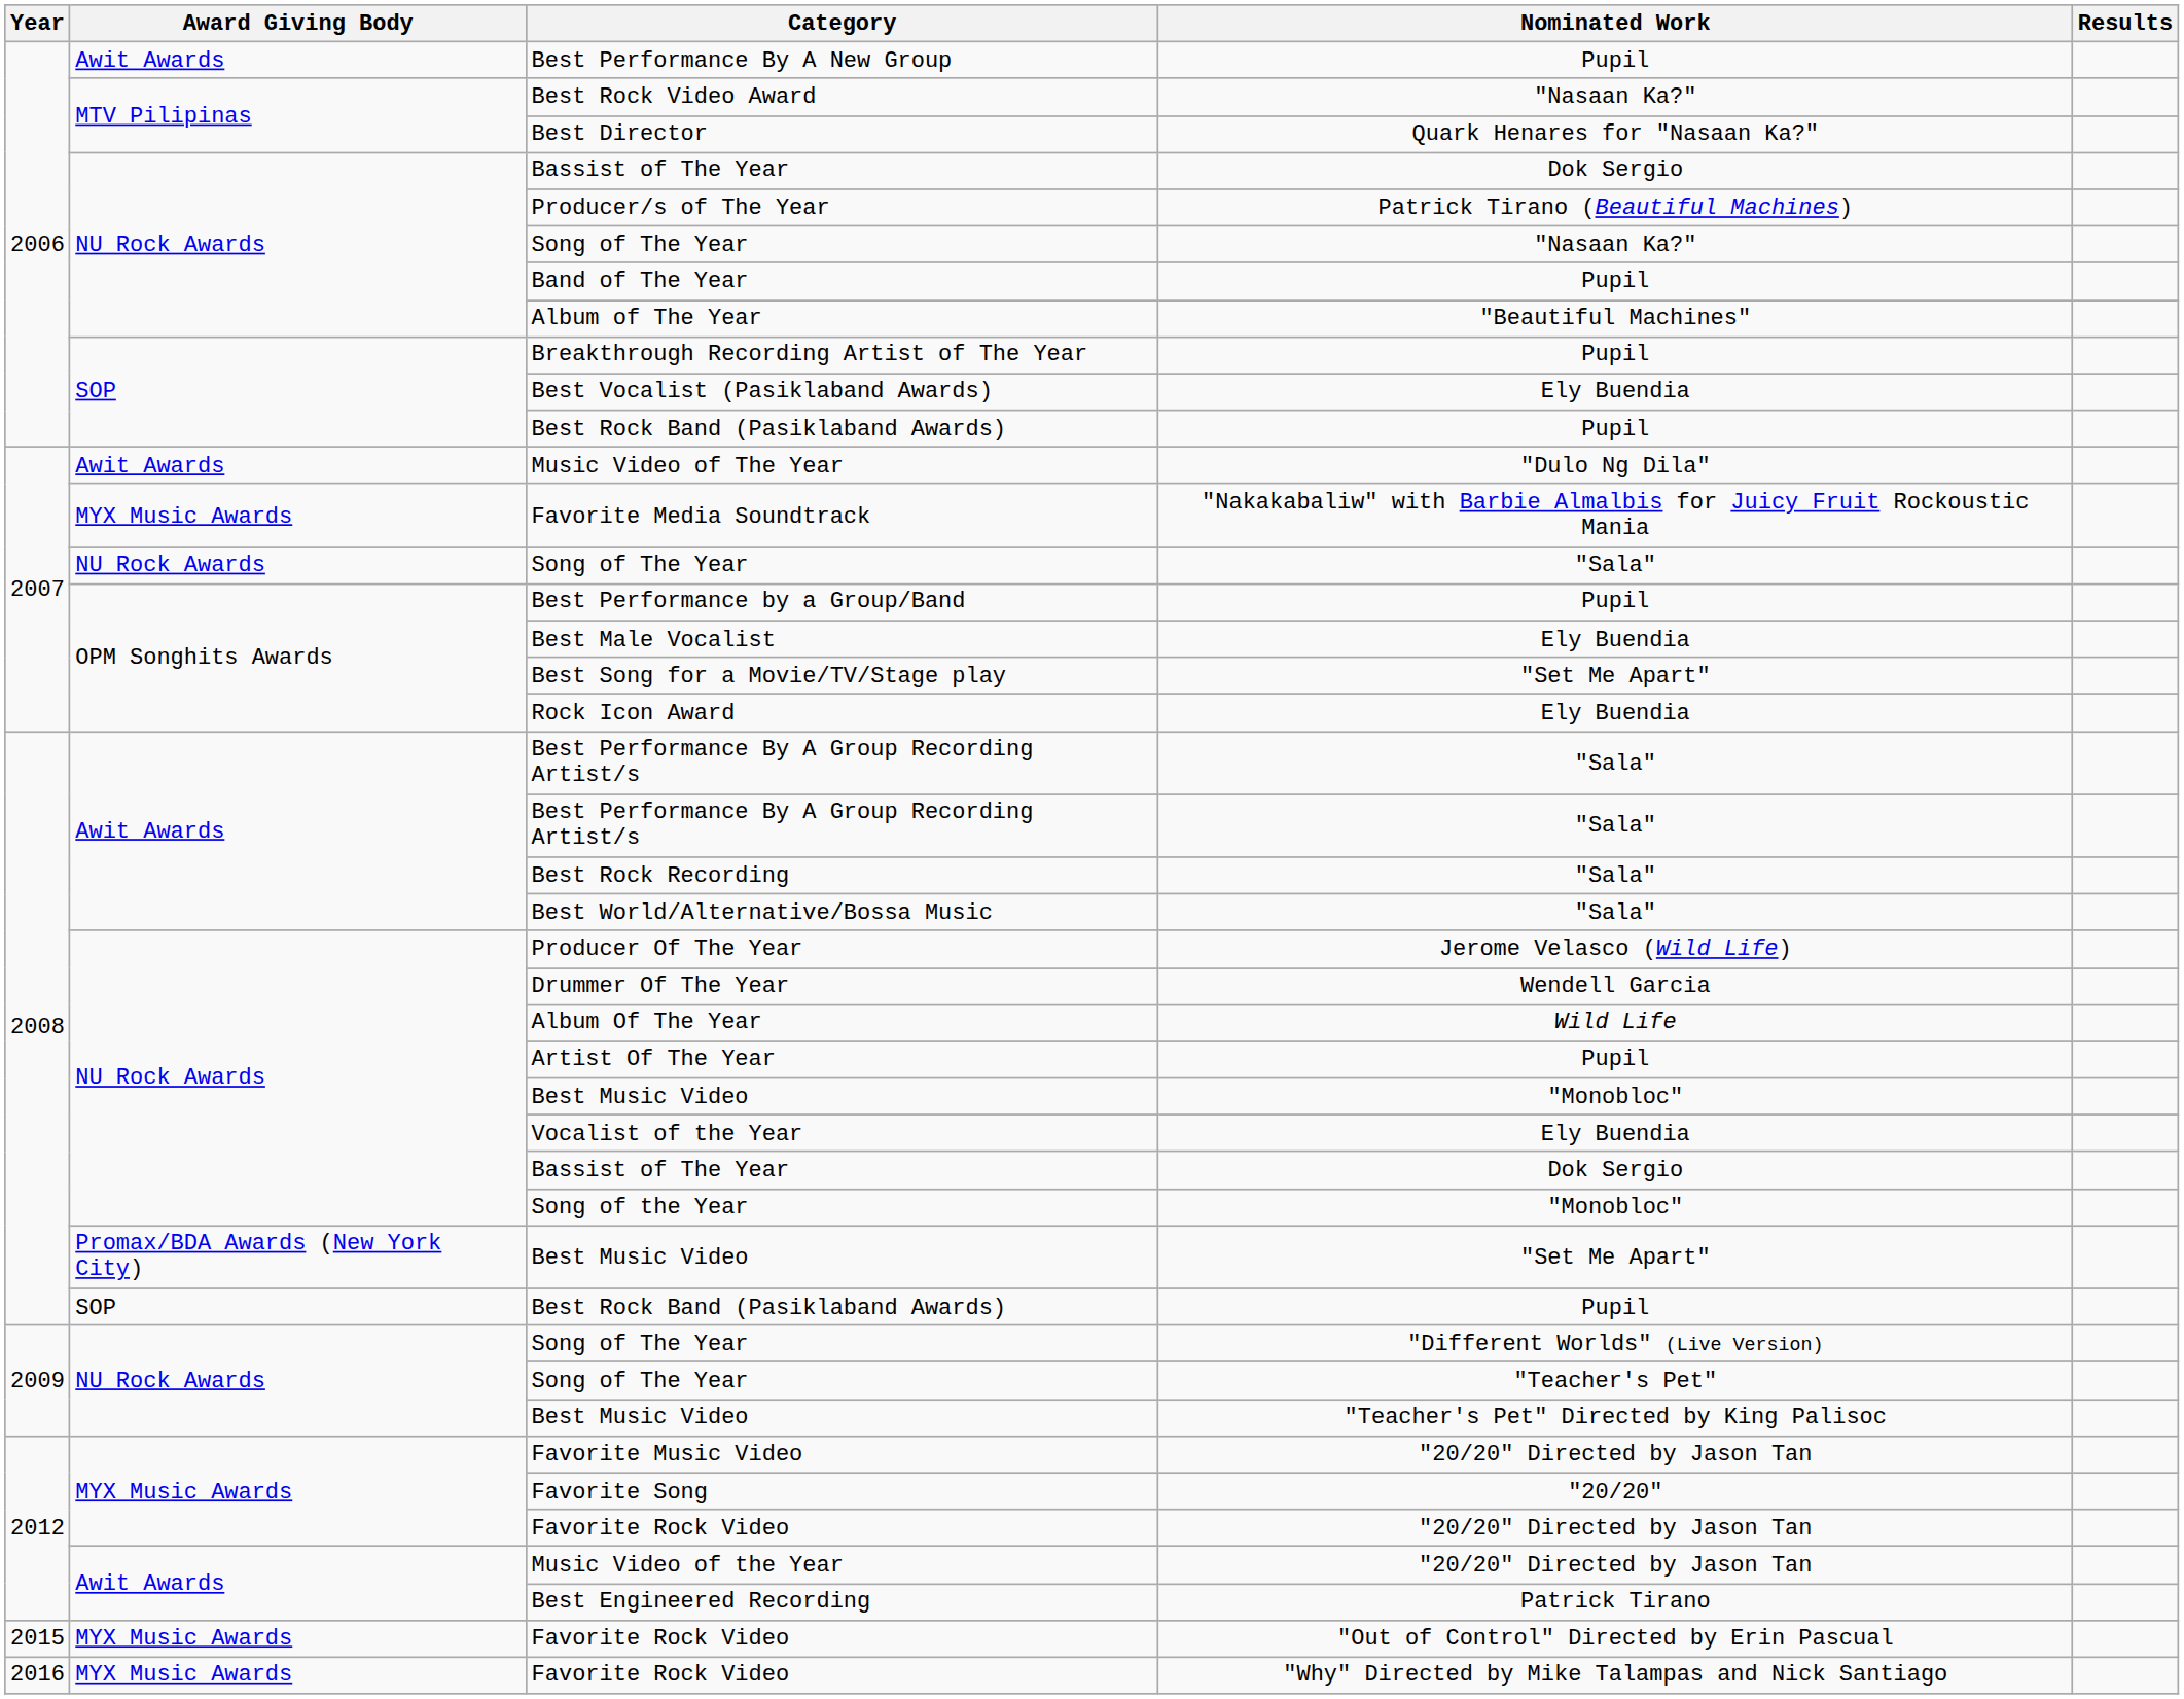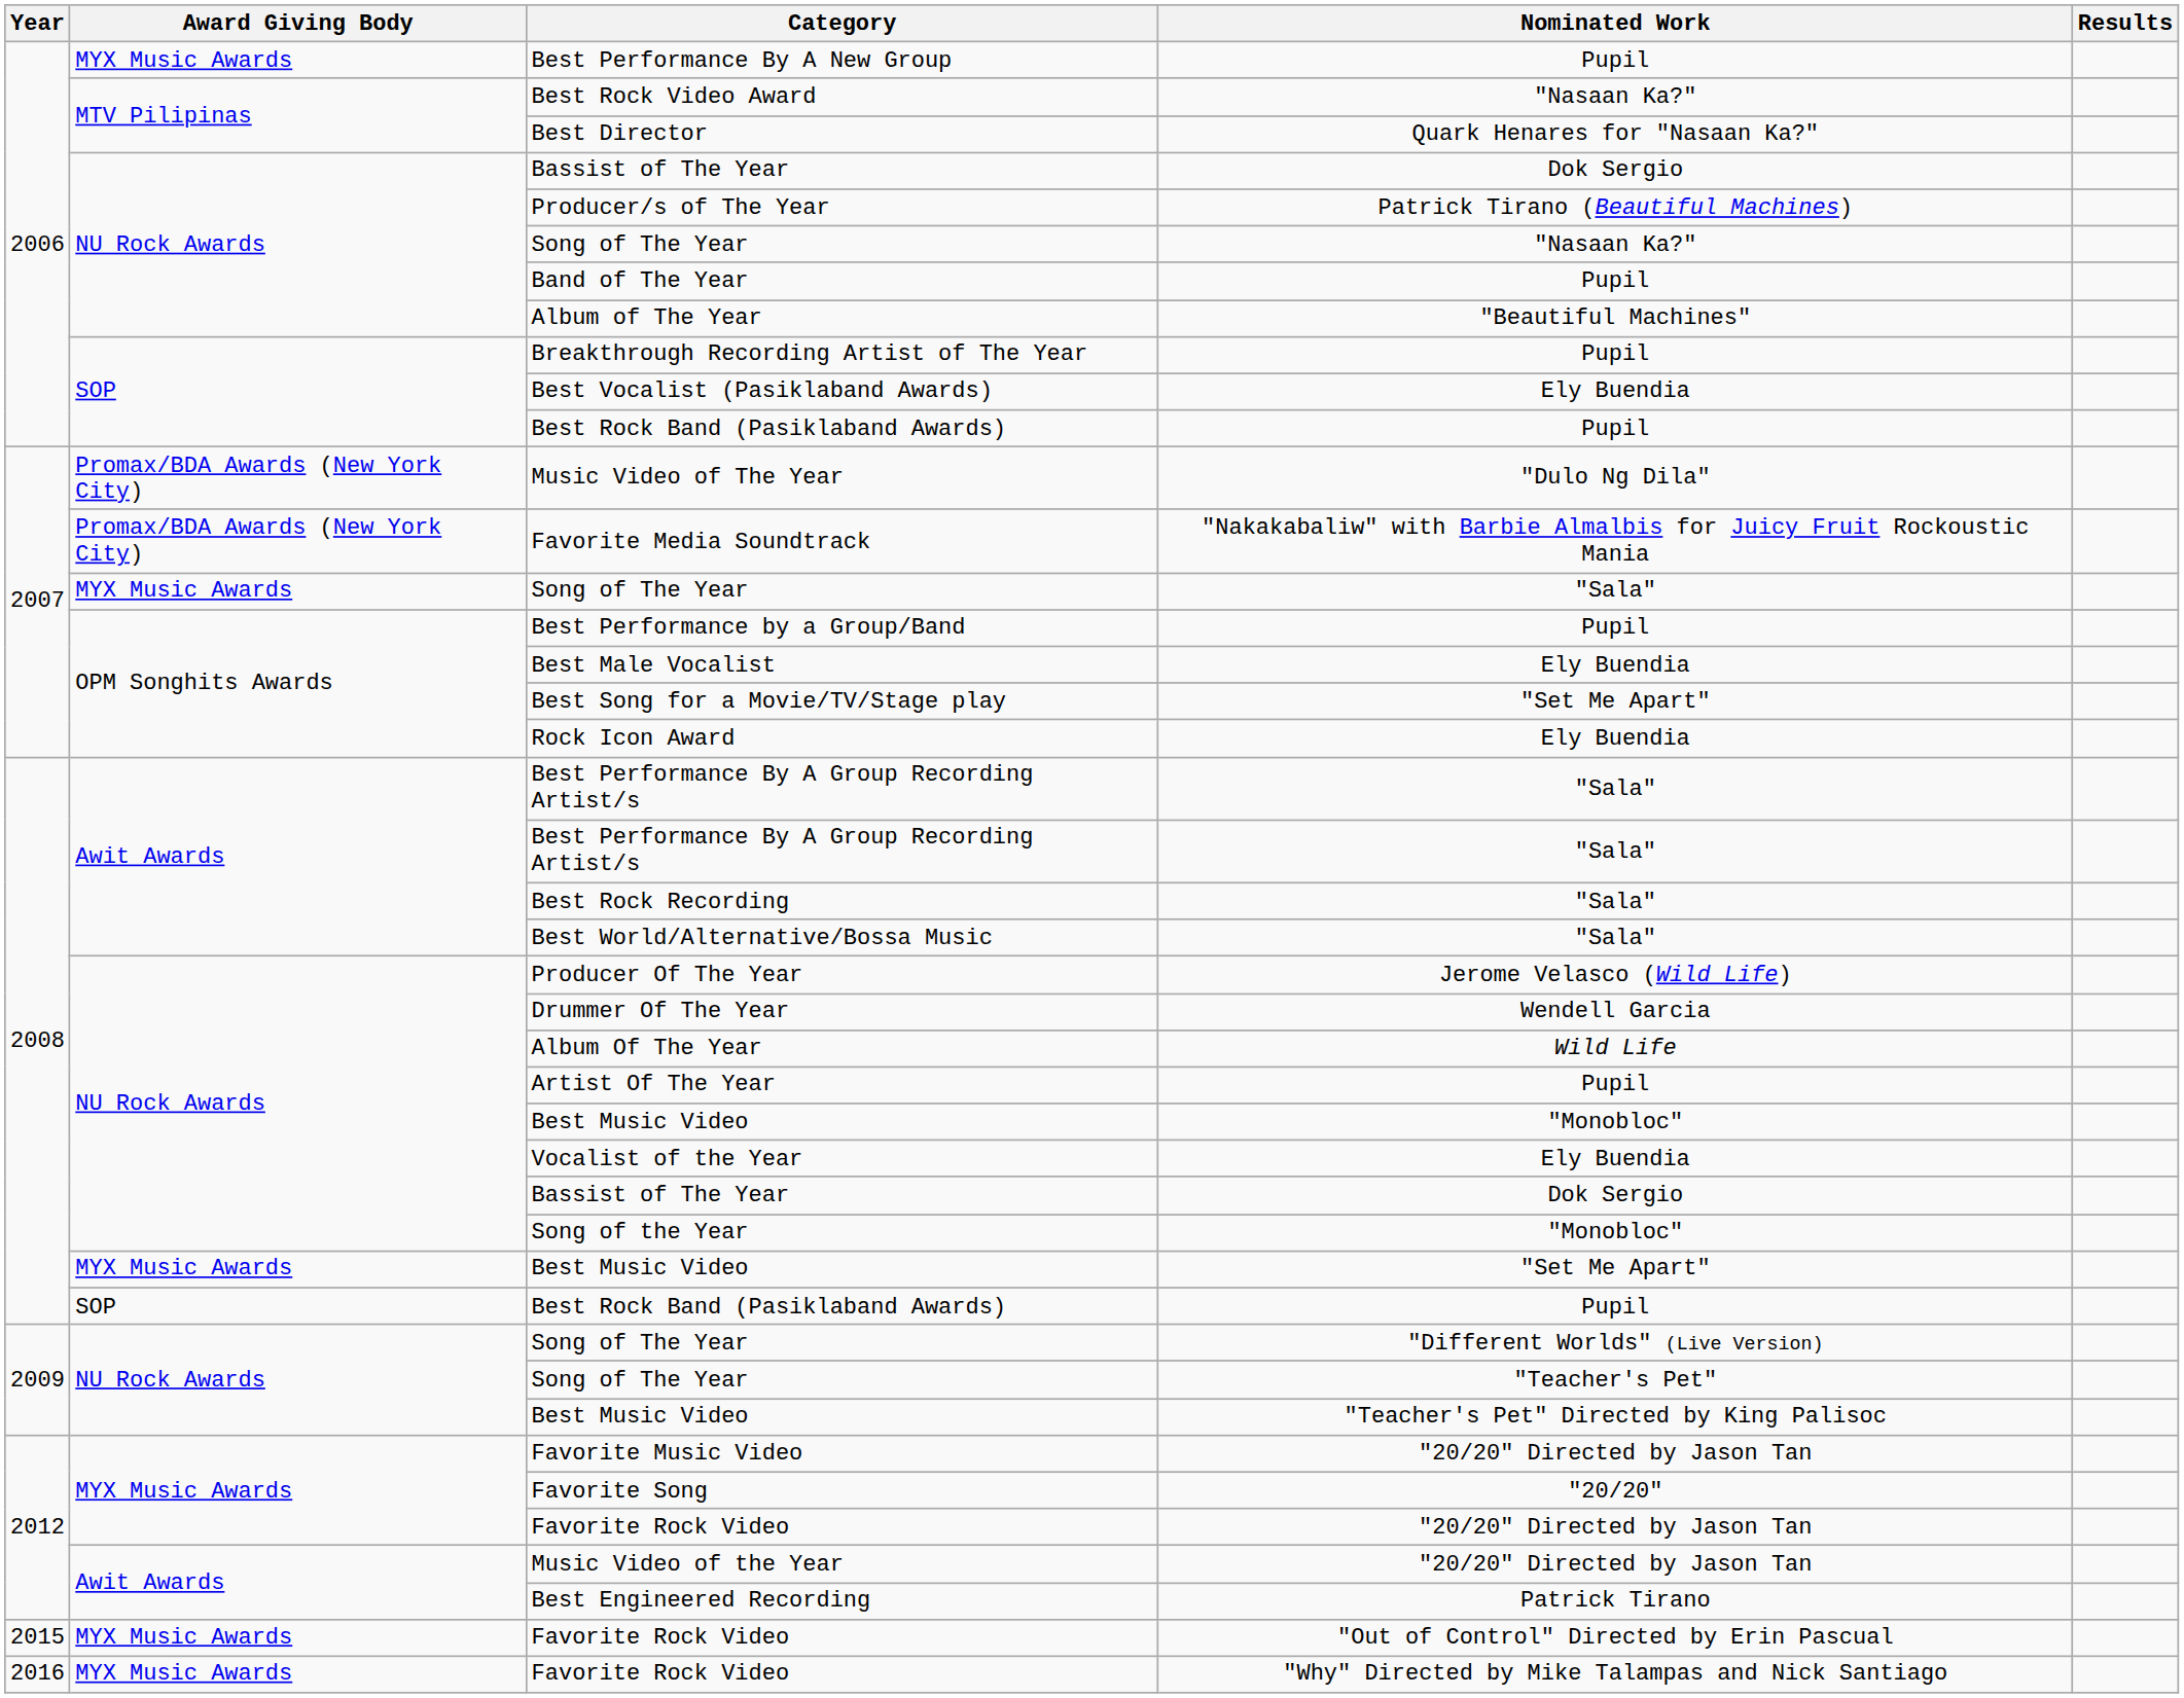Best Performance By A New Group | Award Giving Body: Awit Awards -> MYX Music Awards
Music Video of The Year | Award Giving Body: Awit Awards -> Promax/BDA Awards (New York City)
Favorite Media Soundtrack | Award Giving Body: MYX Music Awards -> Promax/BDA Awards (New York City)
Song of The Year / "Sala" | Award Giving Body: NU Rock Awards -> MYX Music Awards
Best Music Video / "Set Me Apart" | Award Giving Body: Promax/BDA Awards (New York City) -> MYX Music Awards
